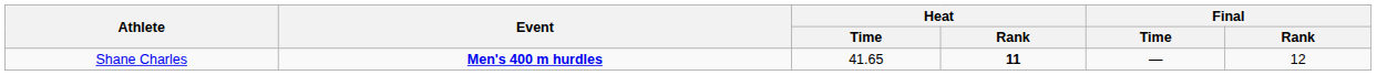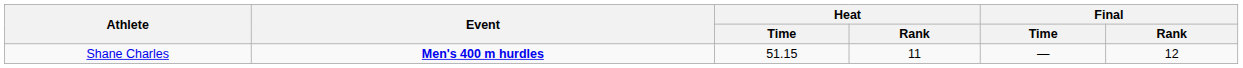Shane Charles | Heat / Time: 41.65 -> 51.15
Shane Charles | Heat / Rank: bold -> normal
